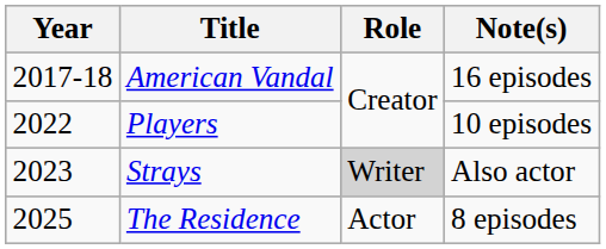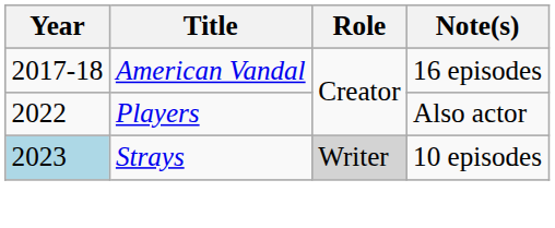Players | Note(s): 10 episodes -> Also actor
Strays | Year: no background -> lightblue background
Strays | Note(s): Also actor -> 10 episodes
- row: 2025 | The Residence | Actor | 8 episodes
